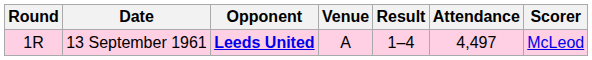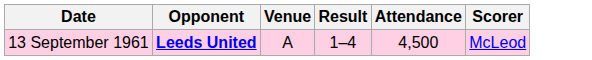- column: Round | 1R
13 September 1961 | Attendance: 4,497 -> 4,500
